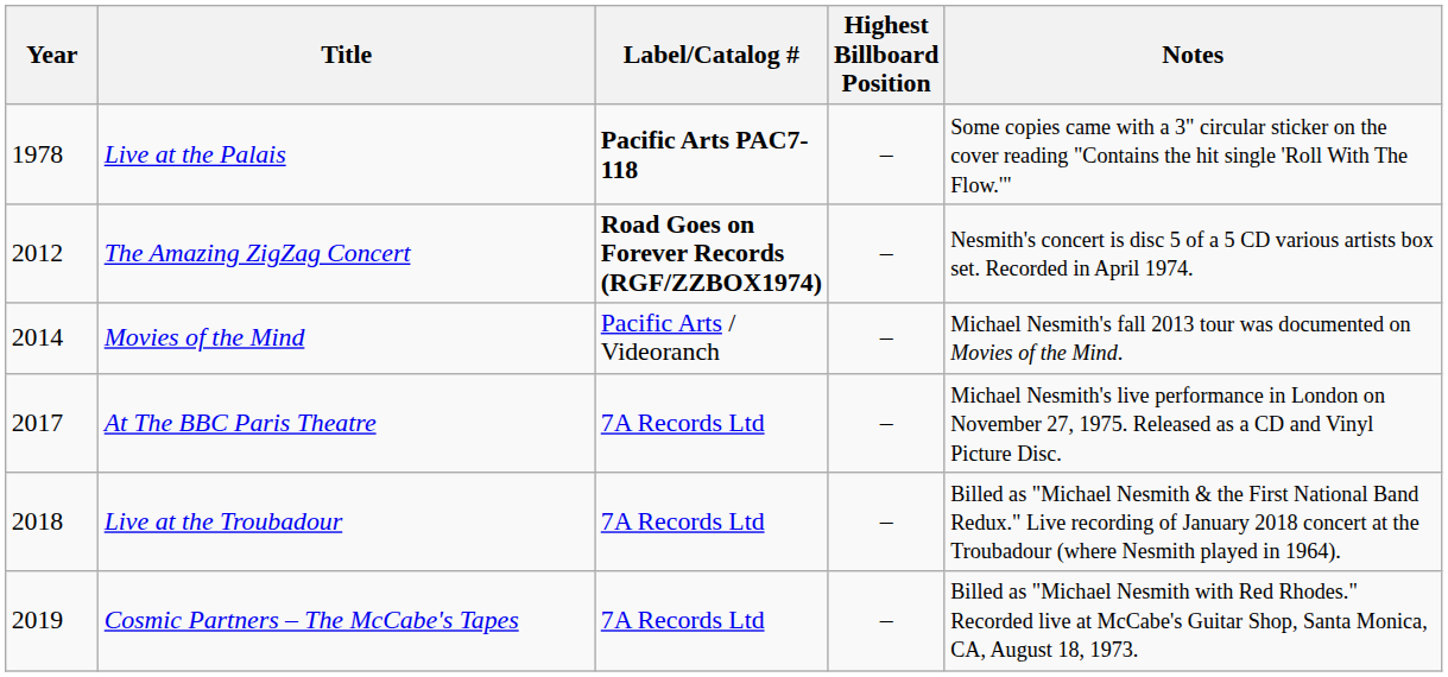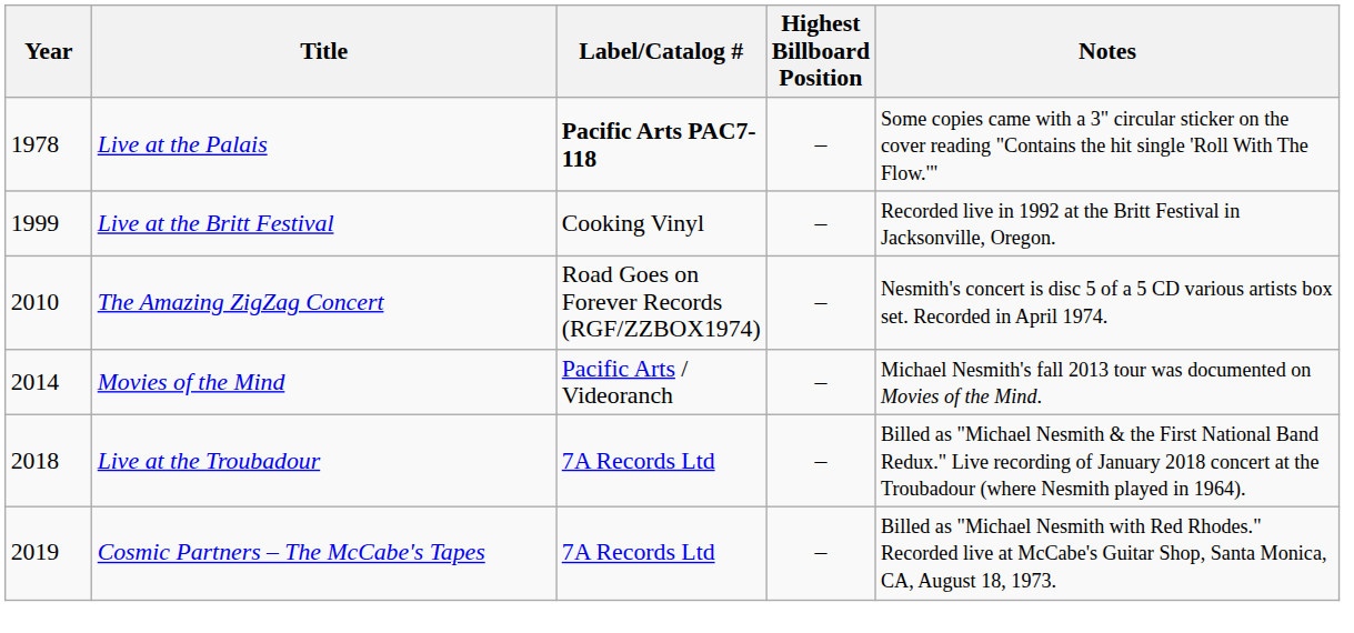+ row: 1999 | Live at the Britt Festival | Cooking Vinyl | – | Recorded live in 1992 at the Britt Festival in Jacksonville, Oregon.
The Amazing ZigZag Concert | Year: 2012 -> 2010
The Amazing ZigZag Concert | Label/Catalog #: bold -> normal
- row: 2017 | At The BBC Paris Theatre | 7A Records Ltd | – | Michael Nesmith's live performance in London on November 27, 1975. Released as a CD and Vinyl Picture Disc.
